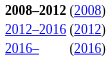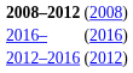rows swapped: 2012–2016 <-> 2016–
